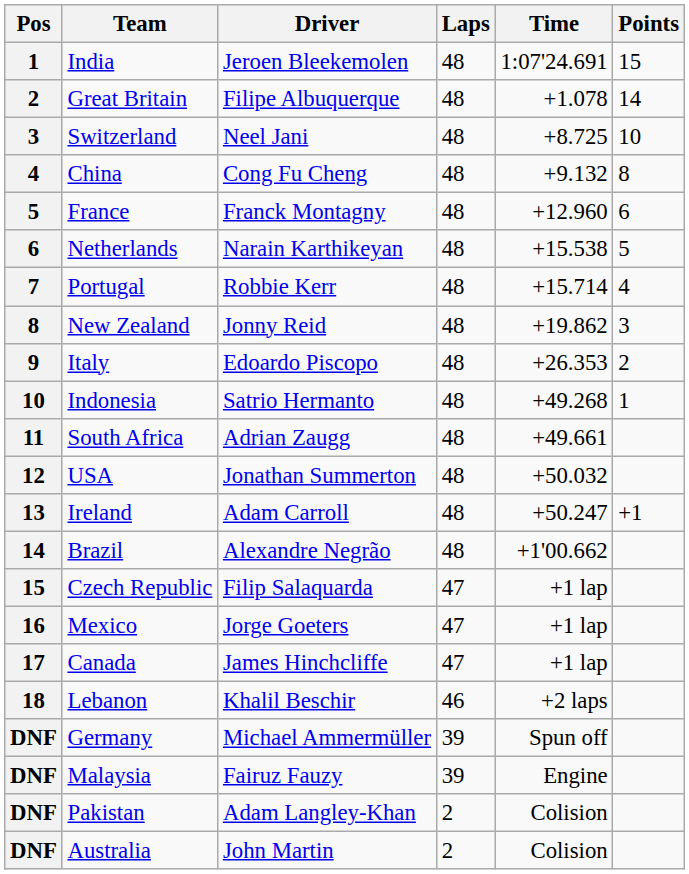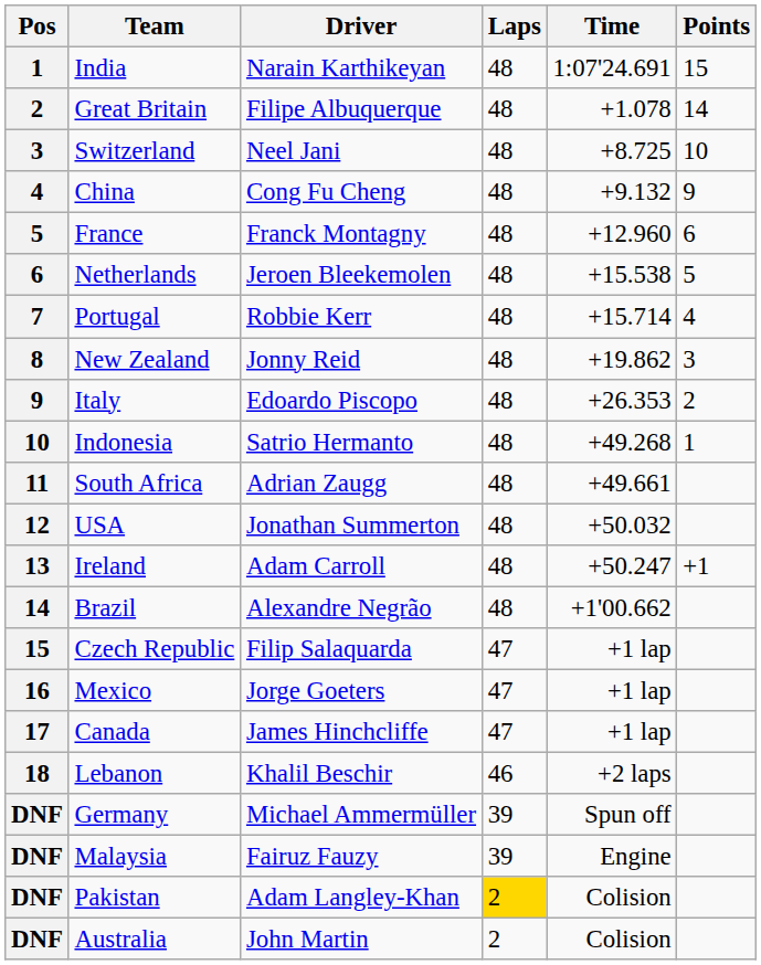India | Driver: Jeroen Bleekemolen -> Narain Karthikeyan
China | Points: 8 -> 9
Netherlands | Driver: Narain Karthikeyan -> Jeroen Bleekemolen
Pakistan | Laps: no background -> gold background
